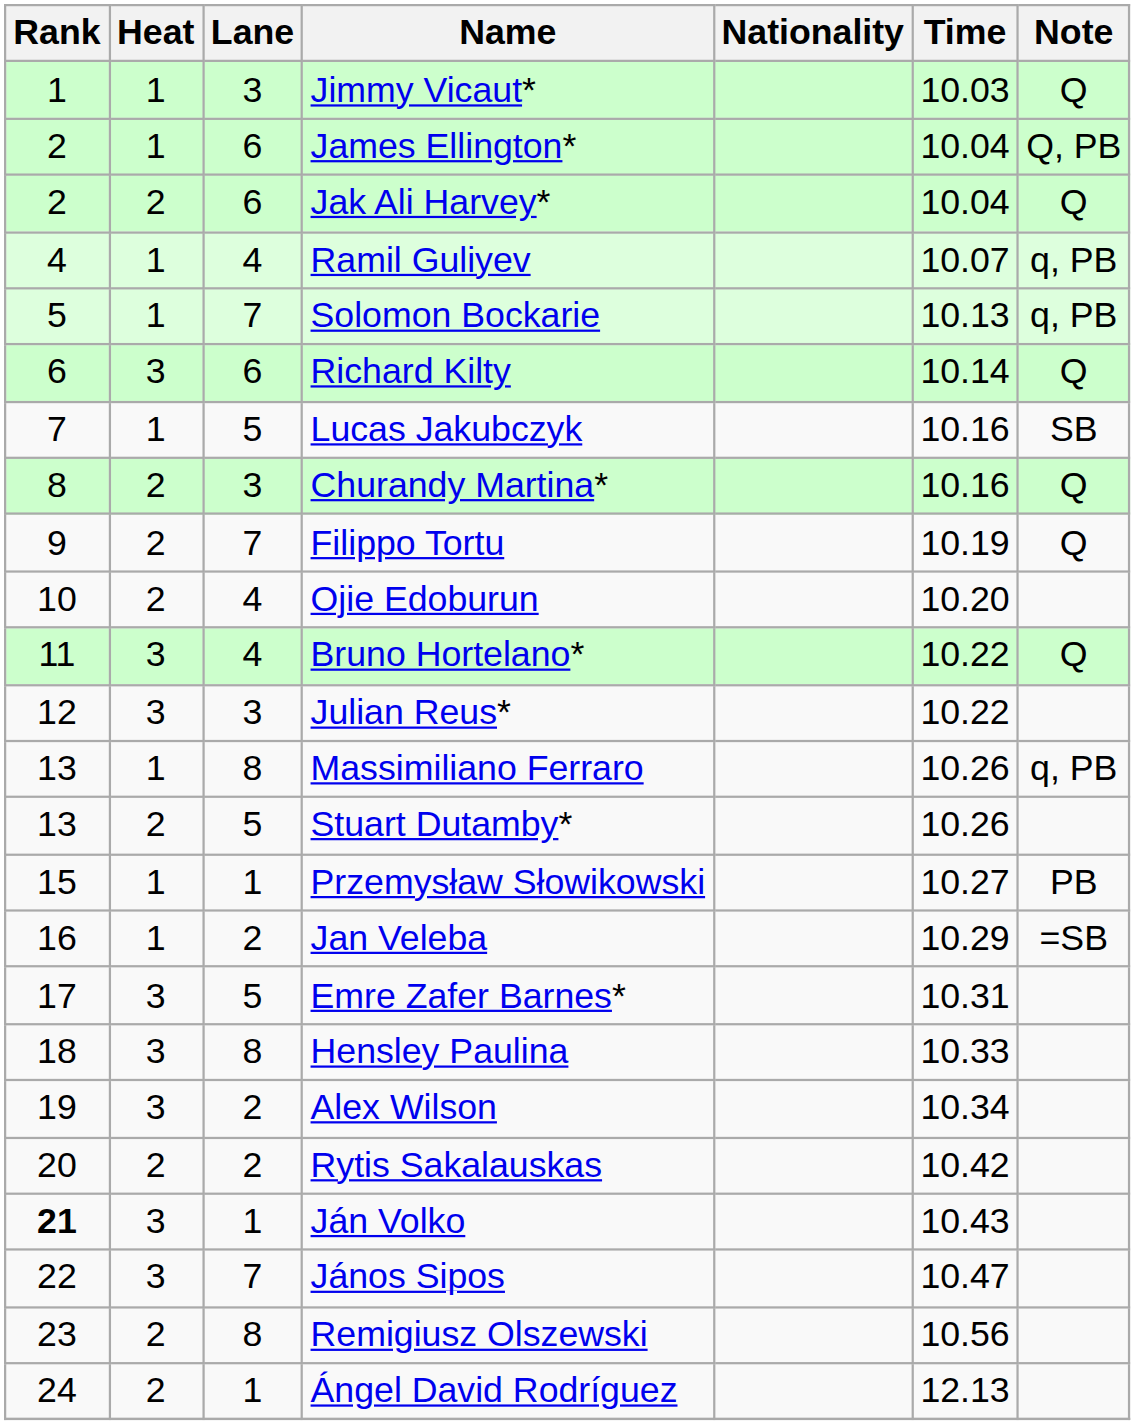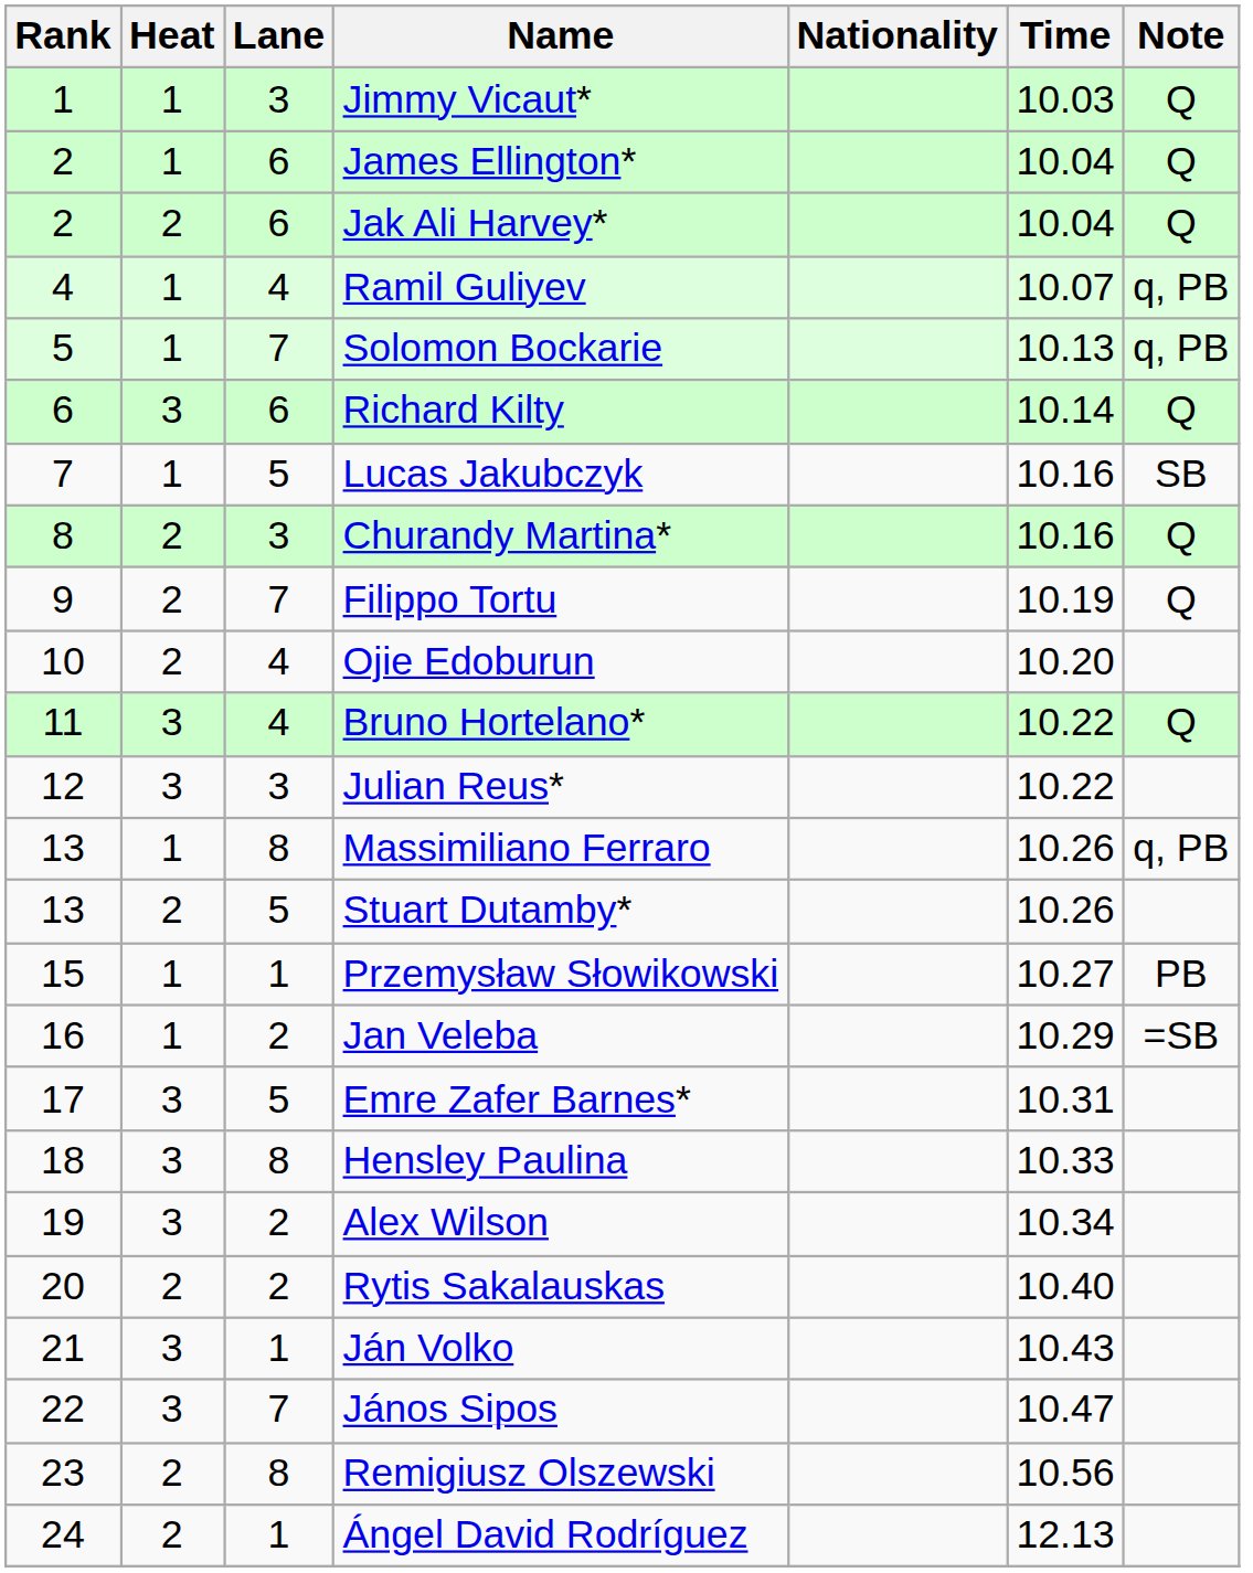James Ellington* | Note: Q, PB -> Q
Rytis Sakalauskas | Time: 10.42 -> 10.40
Ján Volko | Rank: bold -> normal
